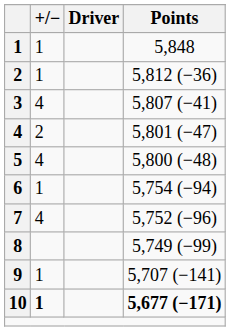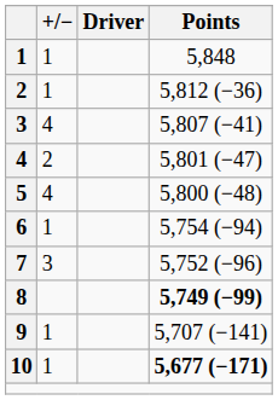7 | +/−: 4 -> 3
8 | Points: normal -> bold
10 | +/−: bold -> normal
